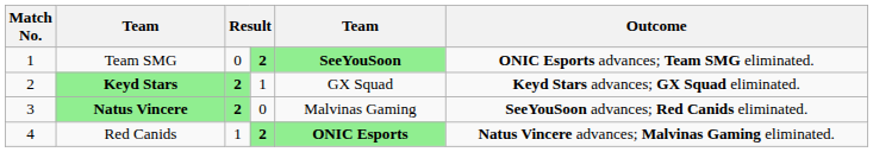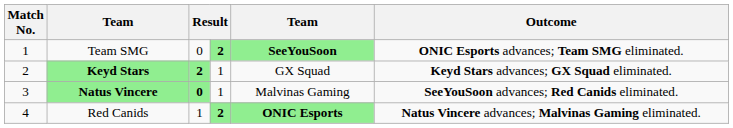Natus Vincere | column 3: 2 -> 0
Natus Vincere | column 4: 0 -> 1
